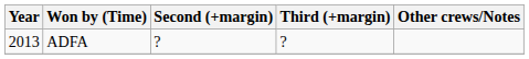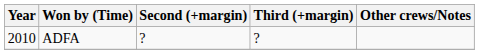ADFA | Year: 2013 -> 2010
